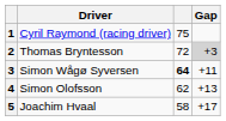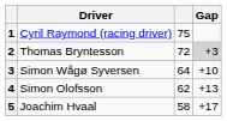3 | column 3: bold -> normal
3 | Gap: +11 -> +10
